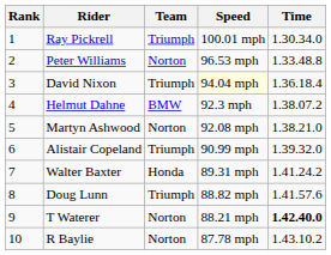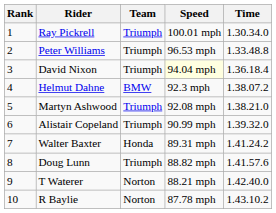Peter Williams | Team: Norton -> Triumph
Martyn Ashwood | Team: Norton -> Triumph
T Waterer | Time: bold -> normal
